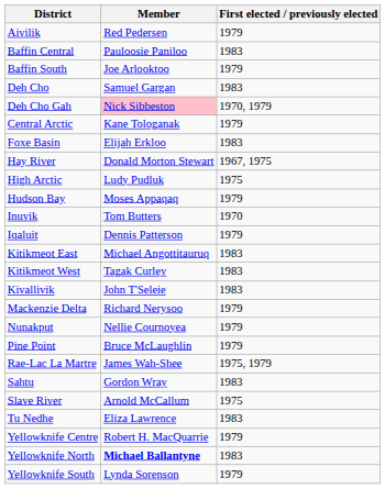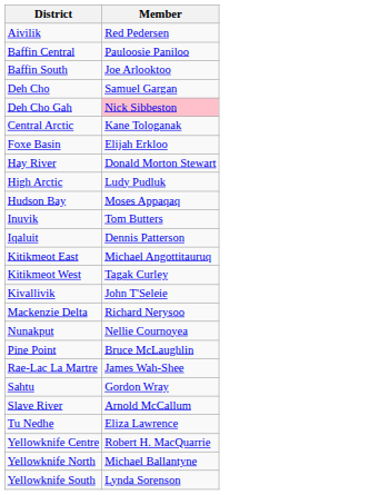- column: First elected / previously elected | 1979 | 1983 | 1979 | 1983 | 1970, 1979 | 1979 | 1983 | 1967, 1975 | 1975 | 1979 | 1970 | 1979 | 1983 | 1983 | 1983 | 1979 | 1979 | 1979 | 1975, 1979 | 1983 | 1975 | 1983 | 1979 | 1983 | 1979
Yellowknife North | Member: bold -> normal
